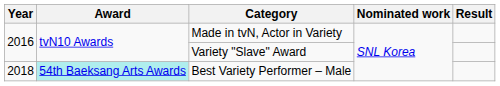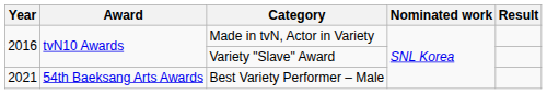Best Variety Performer – Male | Year: 2018 -> 2021
Best Variety Performer – Male | Award: paleturquoise background -> no background
